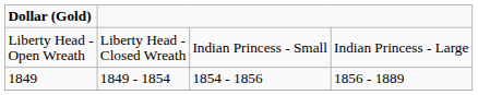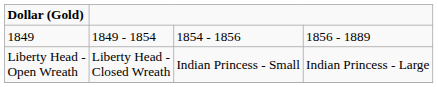rows swapped: Liberty Head - Open Wreath <-> 1849
